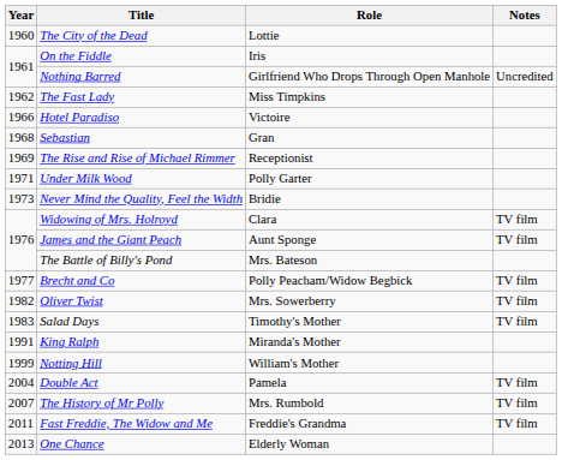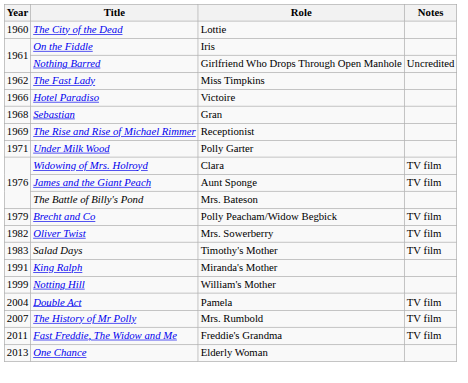- row: 1973 | Never Mind the Quality, Feel the Width | Bridie
Brecht and Co | Year: 1977 -> 1979
